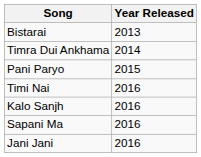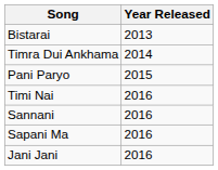- row: Kalo Sanjh | 2016
+ row: Sannani | 2016
